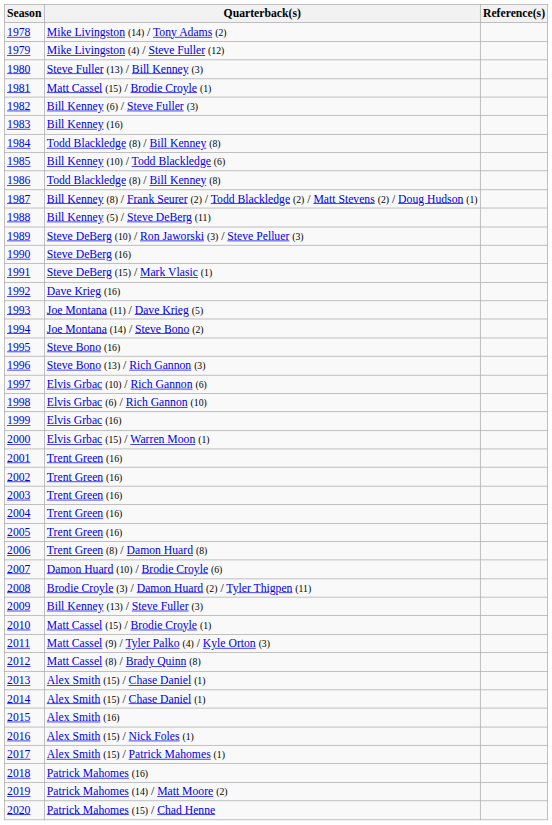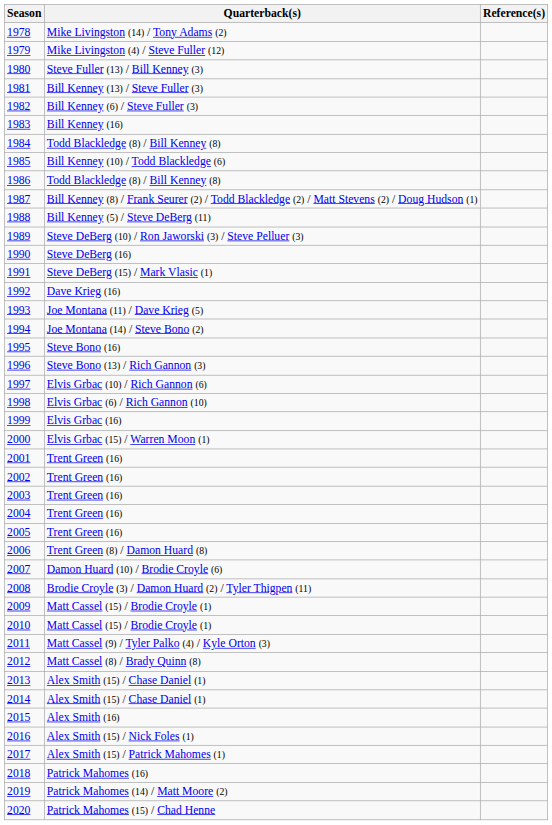1981 | Quarterback(s): Matt Cassel (15) / Brodie Croyle (1) -> Bill Kenney (13) / Steve Fuller (3)
2009 | Quarterback(s): Bill Kenney (13) / Steve Fuller (3) -> Matt Cassel (15) / Brodie Croyle (1)
